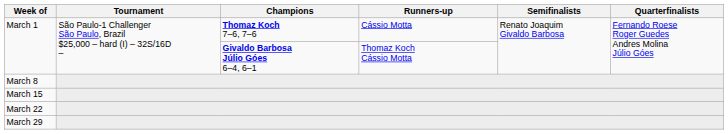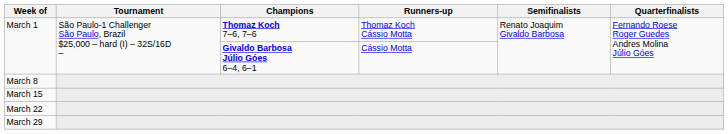March 1 / Thomaz Koch 7–6, 7–6 | Runners-up: Cássio Motta -> Thomaz Koch Cássio Motta
March 1 / Givaldo Barbosa Júlio Góes 6–4, 6–1 | Runners-up: Thomaz Koch Cássio Motta -> Cássio Motta
